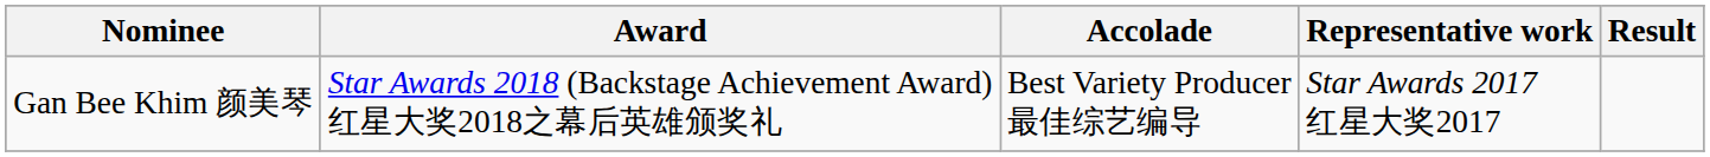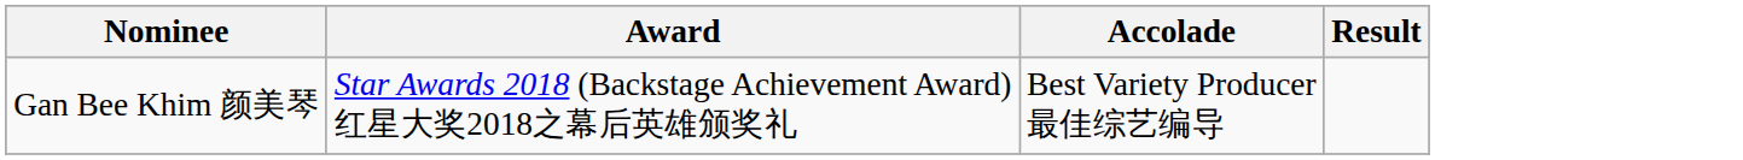- column: Representative work | Star Awards 2017 红星大奖2017
